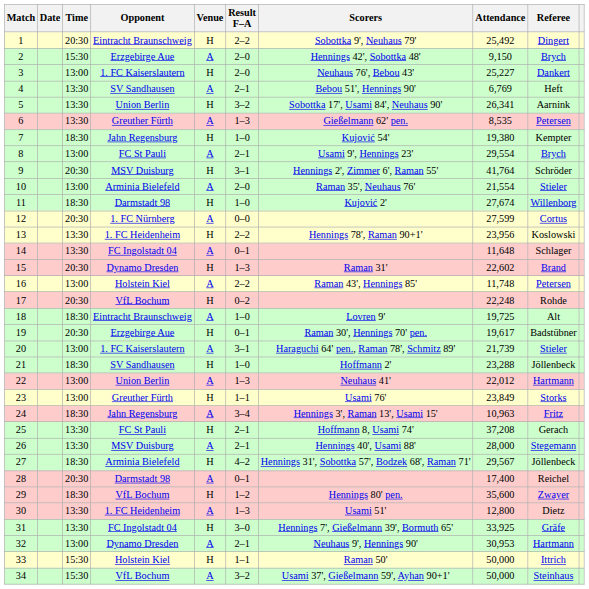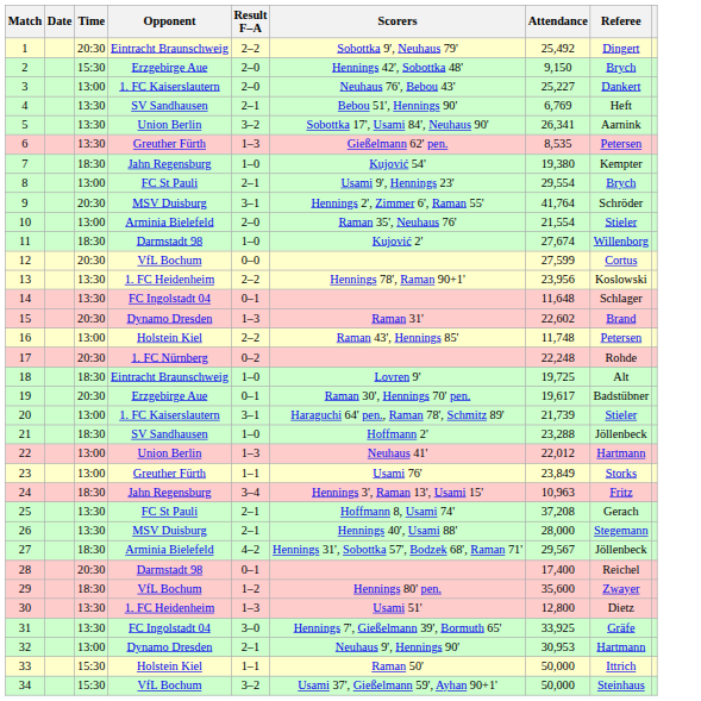- column: Venue | H | A | H | A | H | A | H | A | H | A | H | A | H | A | H | A | H | A | H | A | H | A | H | A | H | A | H | A | H | A | H | A | H | A
12 | Opponent: 1. FC Nürnberg -> VfL Bochum
17 | Opponent: VfL Bochum -> 1. FC Nürnberg
